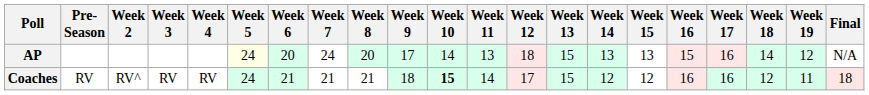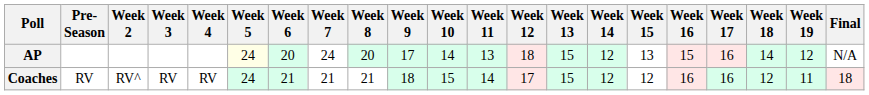AP | Week 14: 13 -> 12
Coaches | Week 10: bold -> normal
